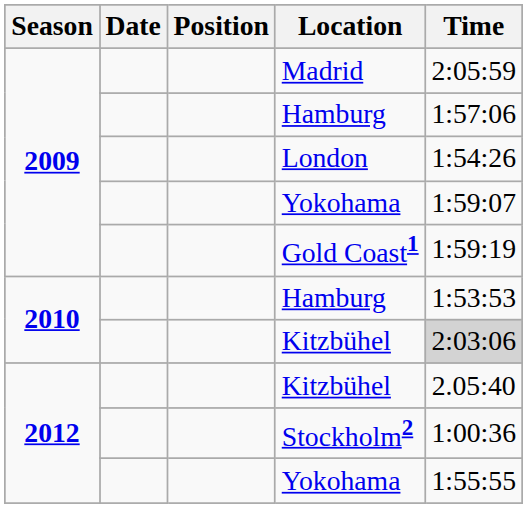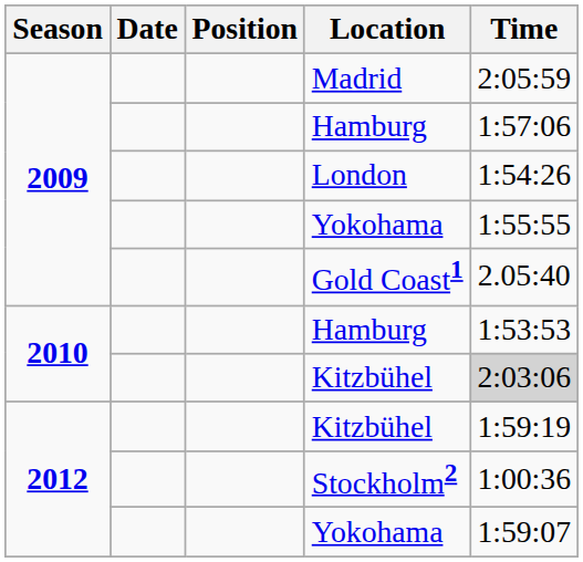2009 / Yokohama | Time: 1:59:07 -> 1:55:55
Gold Coast1 | Time: 1:59:19 -> 2.05:40
2012 / Kitzbühel | Time: 2.05:40 -> 1:59:19
2012 / Yokohama | Time: 1:55:55 -> 1:59:07
